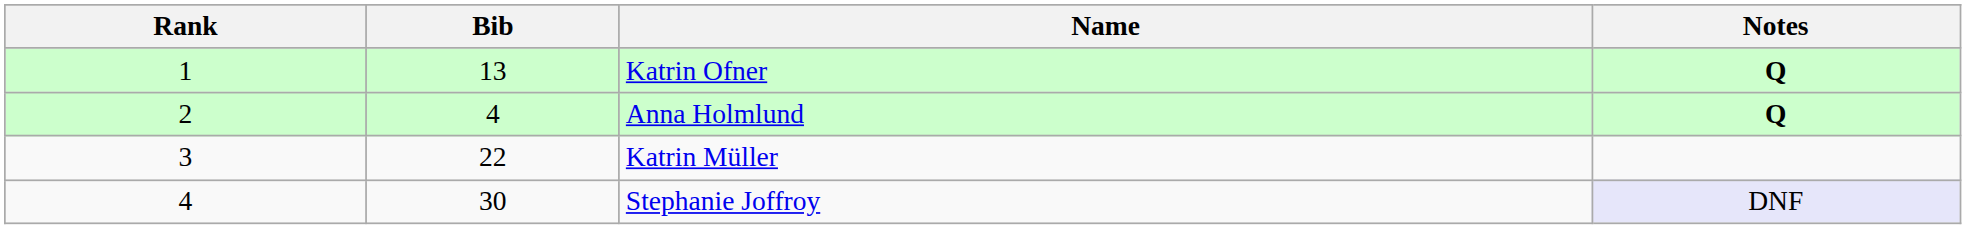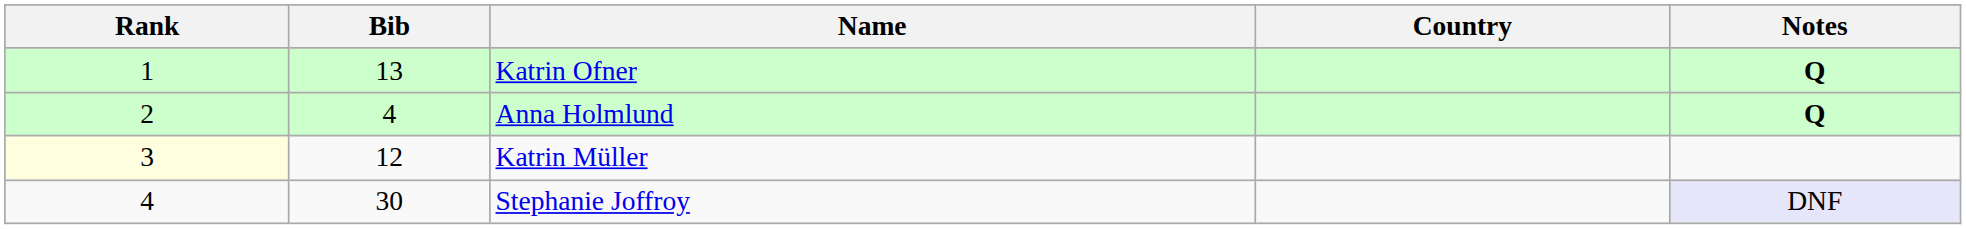+ column: Country
Katrin Müller | Rank: no background -> lightyellow background
Katrin Müller | Bib: 22 -> 12
